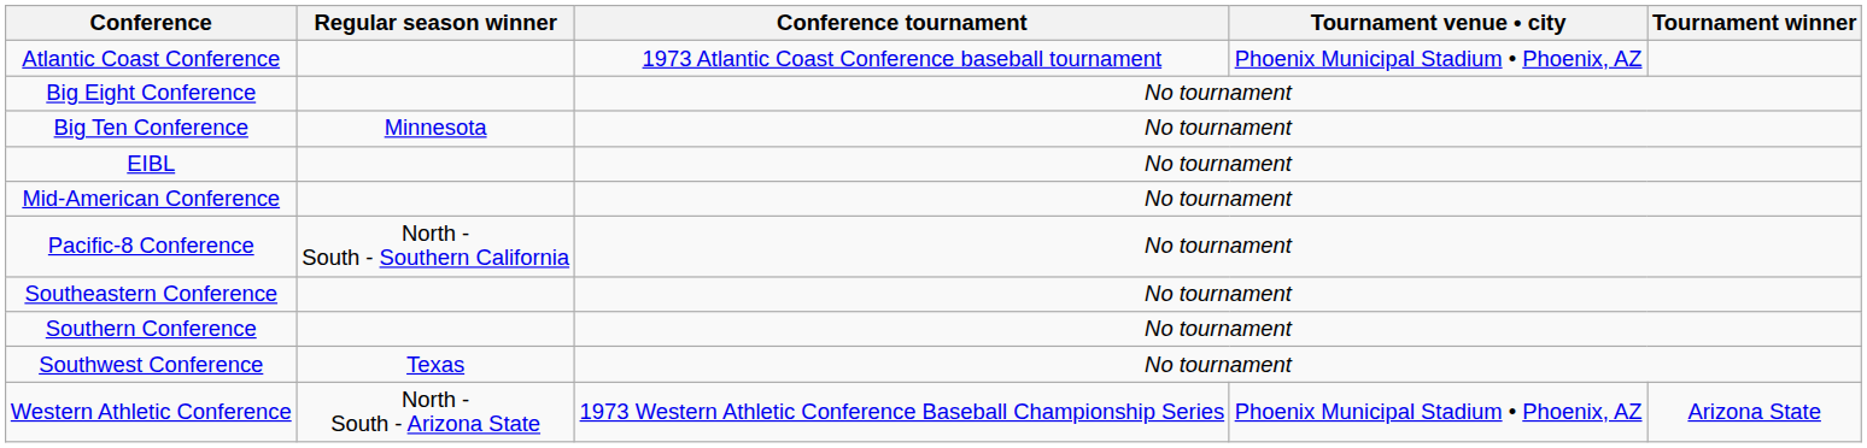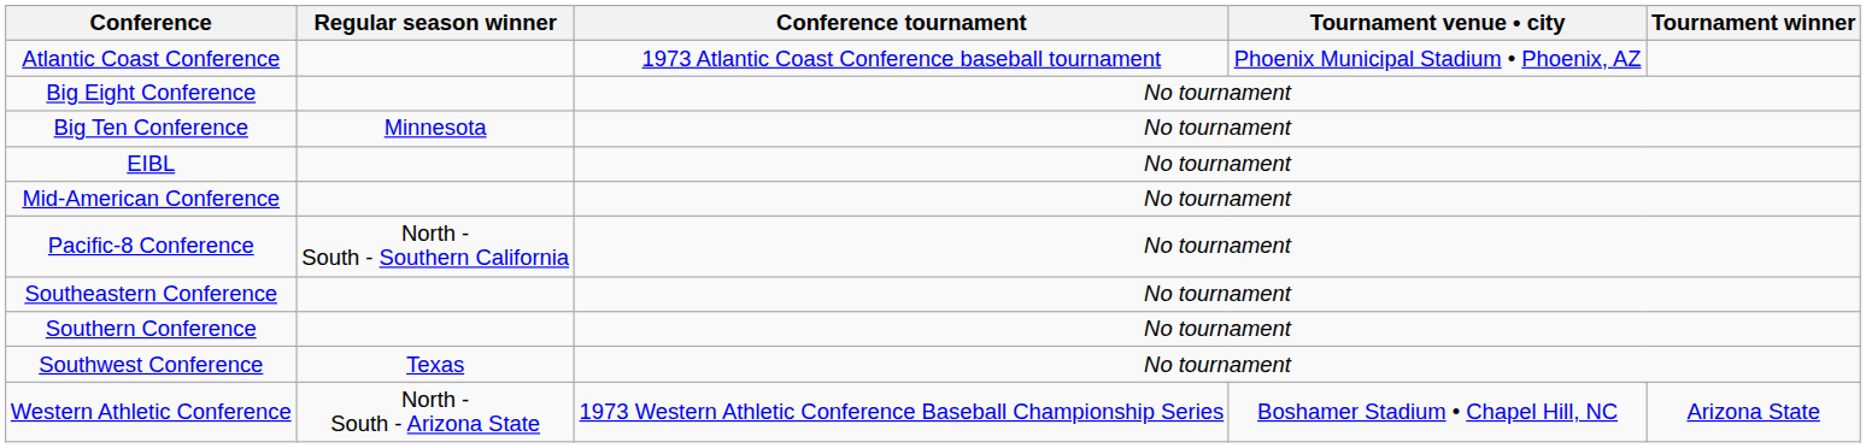Western Athletic Conference | Tournament venue • city: Phoenix Municipal Stadium • Phoenix, AZ -> Boshamer Stadium • Chapel Hill, NC
